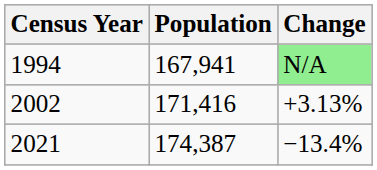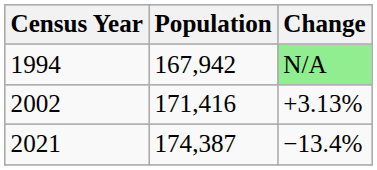1994 | Population: 167,941 -> 167,942
